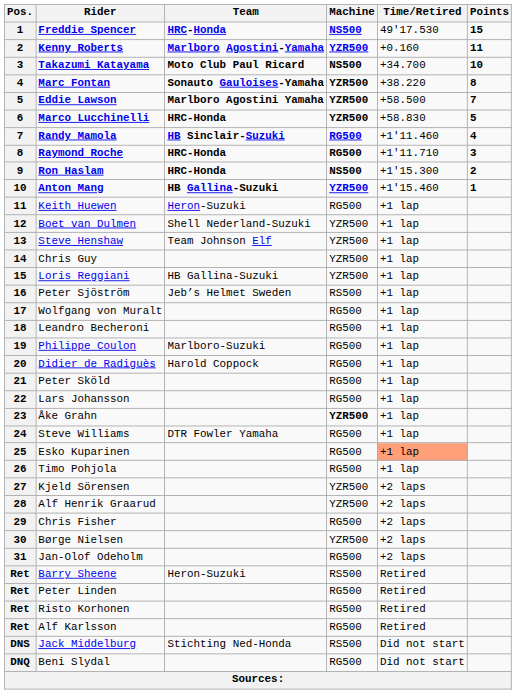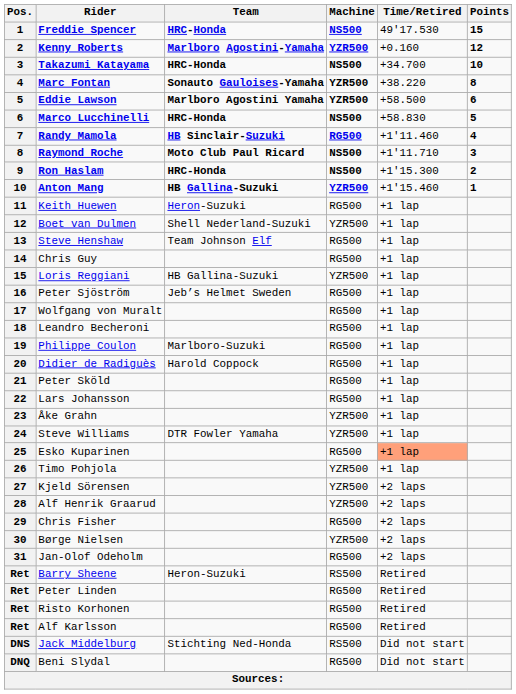Kenny Roberts | Points: 11 -> 12
Takazumi Katayama | Team: Moto Club Paul Ricard -> HRC-Honda
Eddie Lawson | Points: 7 -> 6
Marco Lucchinelli | Machine: YZR500 -> NS500
Raymond Roche | Team: HRC-Honda -> Moto Club Paul Ricard
Raymond Roche | Machine: RG500 -> NS500
Steve Henshaw | Machine: YZR500 -> RG500
Chris Guy | Machine: YZR500 -> RG500
Peter Sjöström | Machine: RS500 -> RG500
Åke Grahn | Machine: bold -> normal
Steve Williams | Machine: RG500 -> YZR500
Timo Pohjola | Machine: RG500 -> YZR500
